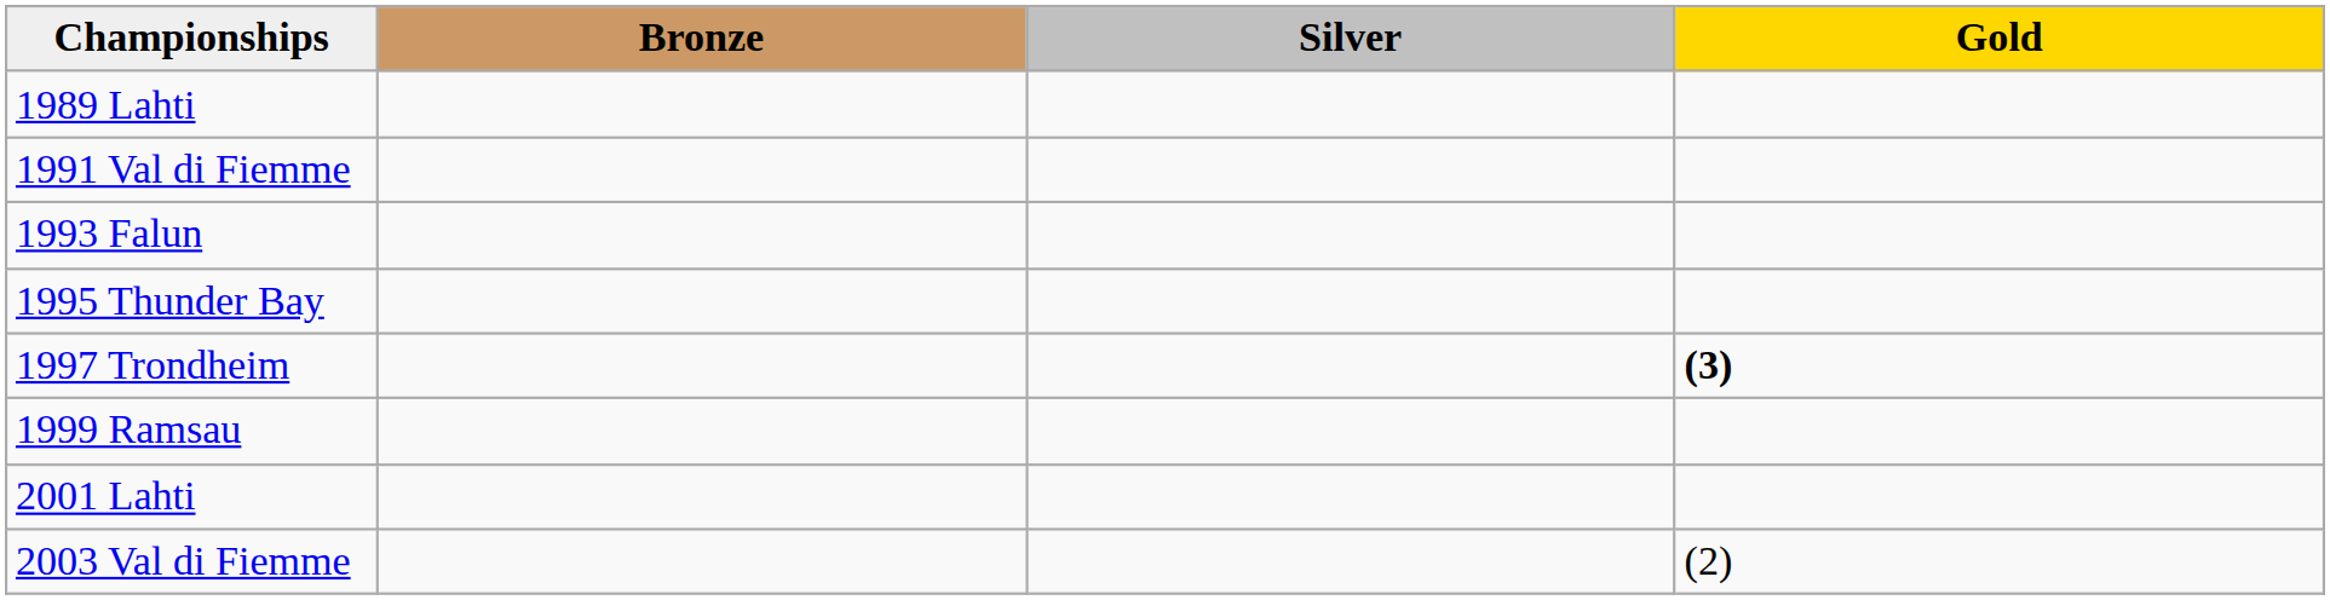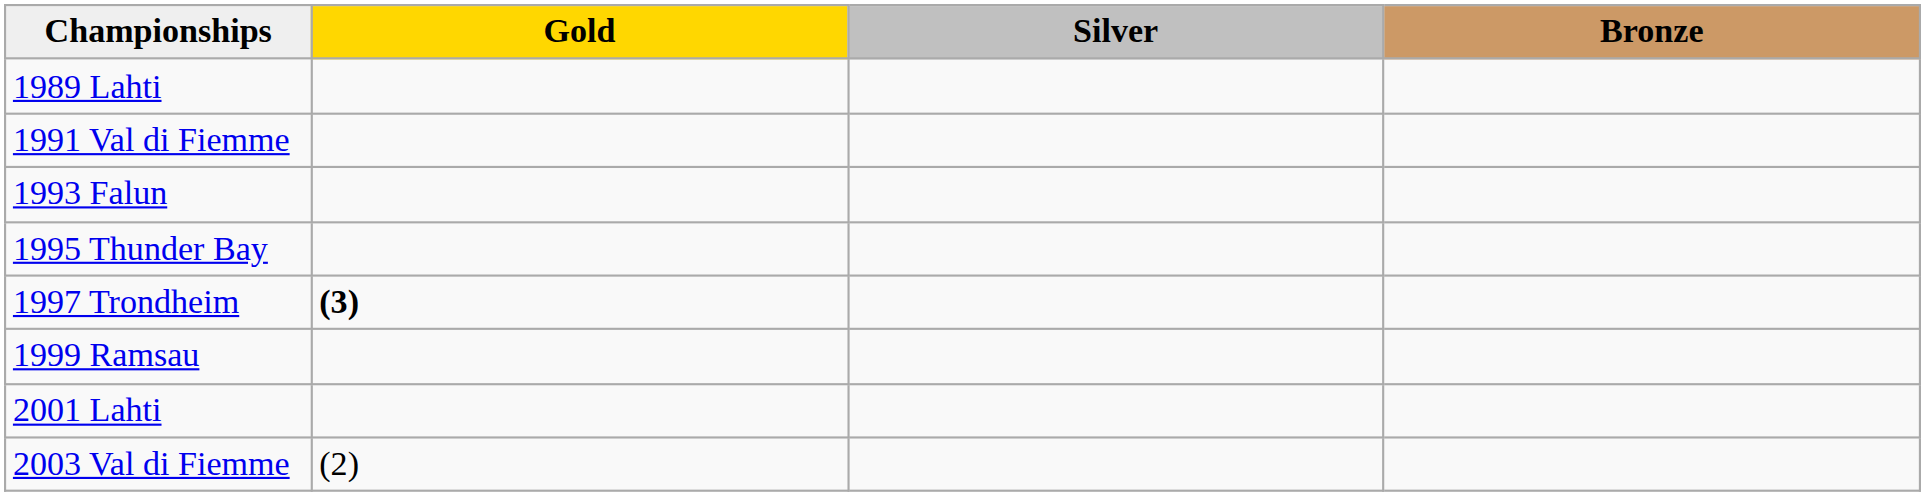columns swapped: Gold <-> Bronze
